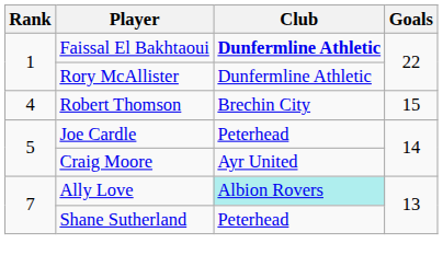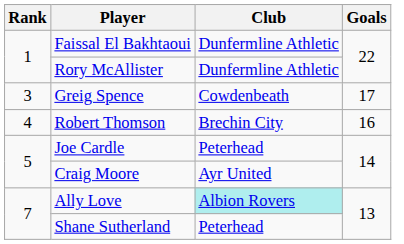Faissal El Bakhtaoui | Club: bold -> normal
+ row: 3 | Greig Spence | Cowdenbeath | 17
Robert Thomson | Goals: 15 -> 16
